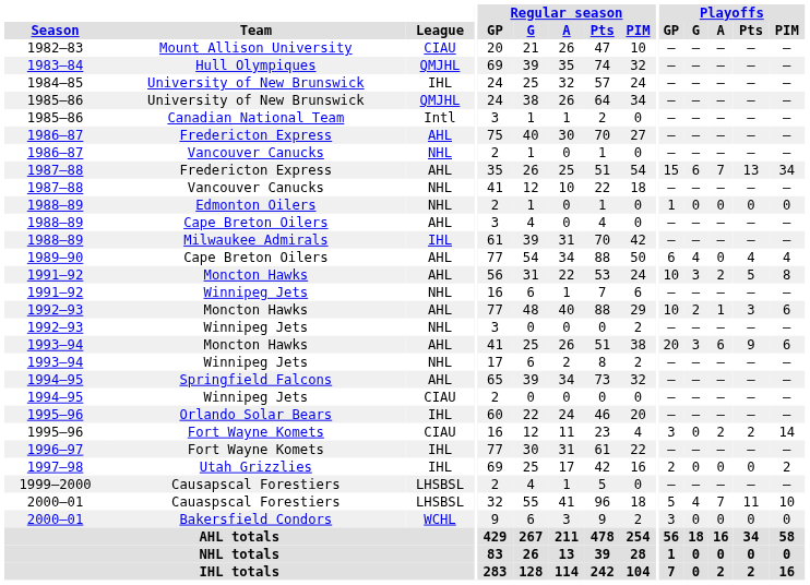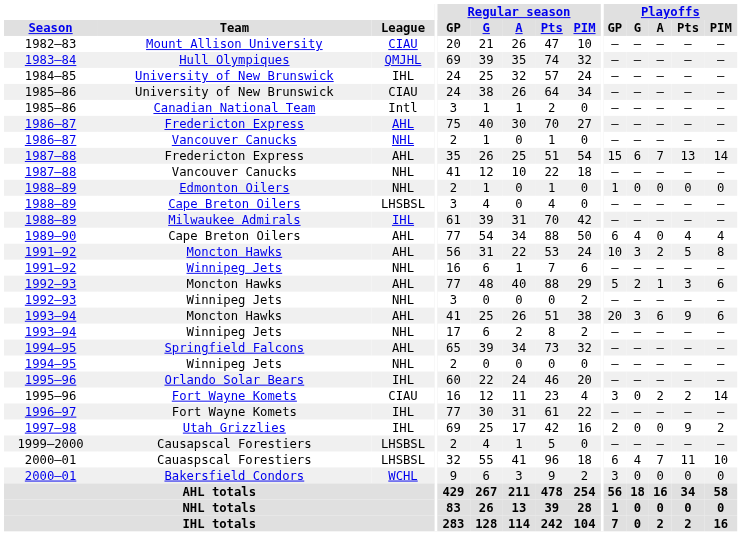1985–86 / University of New Brunswick | League: QMJHL -> CIAU
1987–88 / Fredericton Express | Playoffs / PIM: 34 -> 14
1988–89 / Cape Breton Oilers | League: AHL -> LHSBSL
1992–93 / Moncton Hawks | Playoffs / GP: 10 -> 5
1994–95 / Winnipeg Jets | League: CIAU -> NHL
Utah Grizzlies | Playoffs / Pts: 0 -> 9
Cauaspscal Forestiers | Playoffs / GP: 5 -> 6
